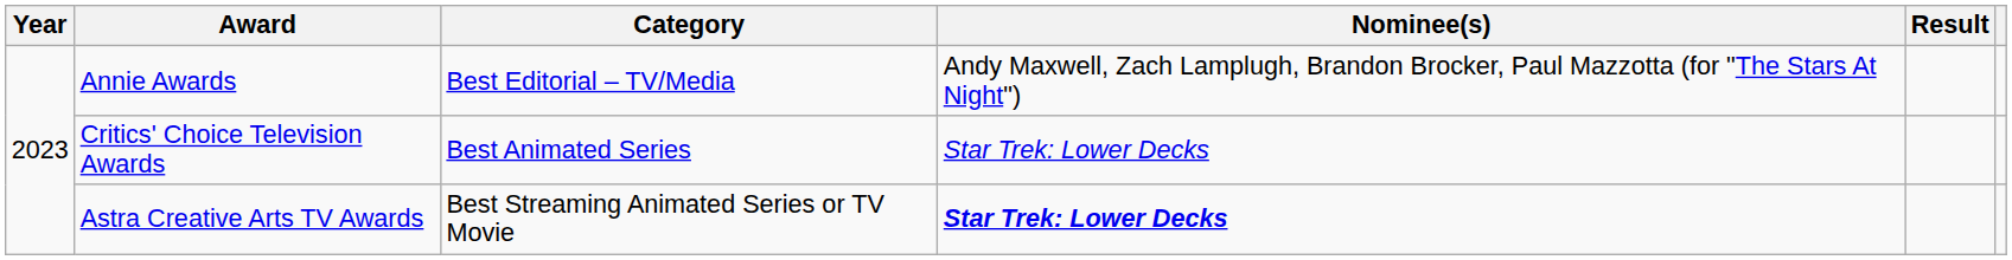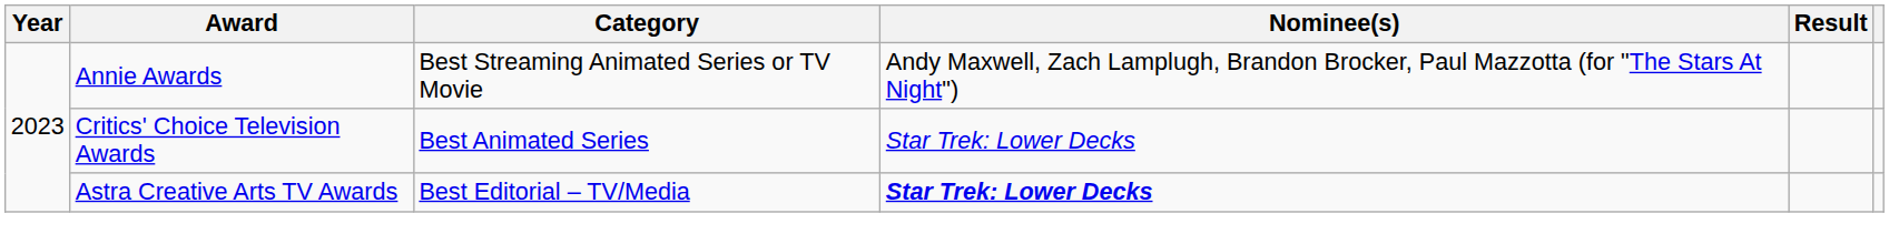Annie Awards | Category: Best Editorial – TV/Media -> Best Streaming Animated Series or TV Movie
Astra Creative Arts TV Awards | Category: Best Streaming Animated Series or TV Movie -> Best Editorial – TV/Media
